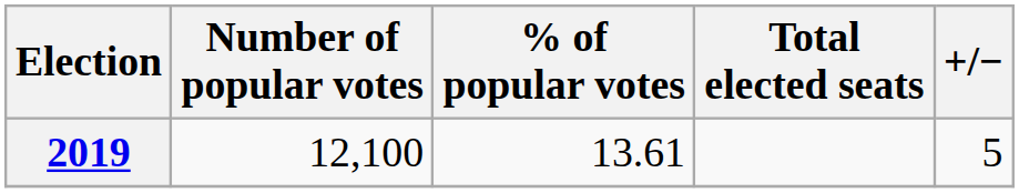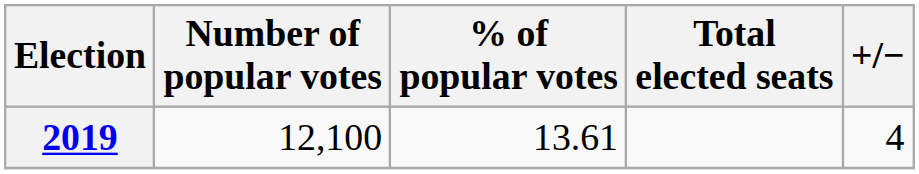2019 | +/−: 5 -> 4
